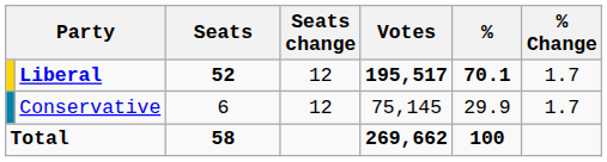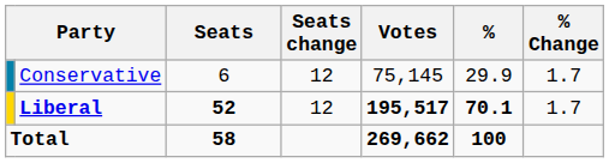rows swapped: Liberal <-> Conservative
